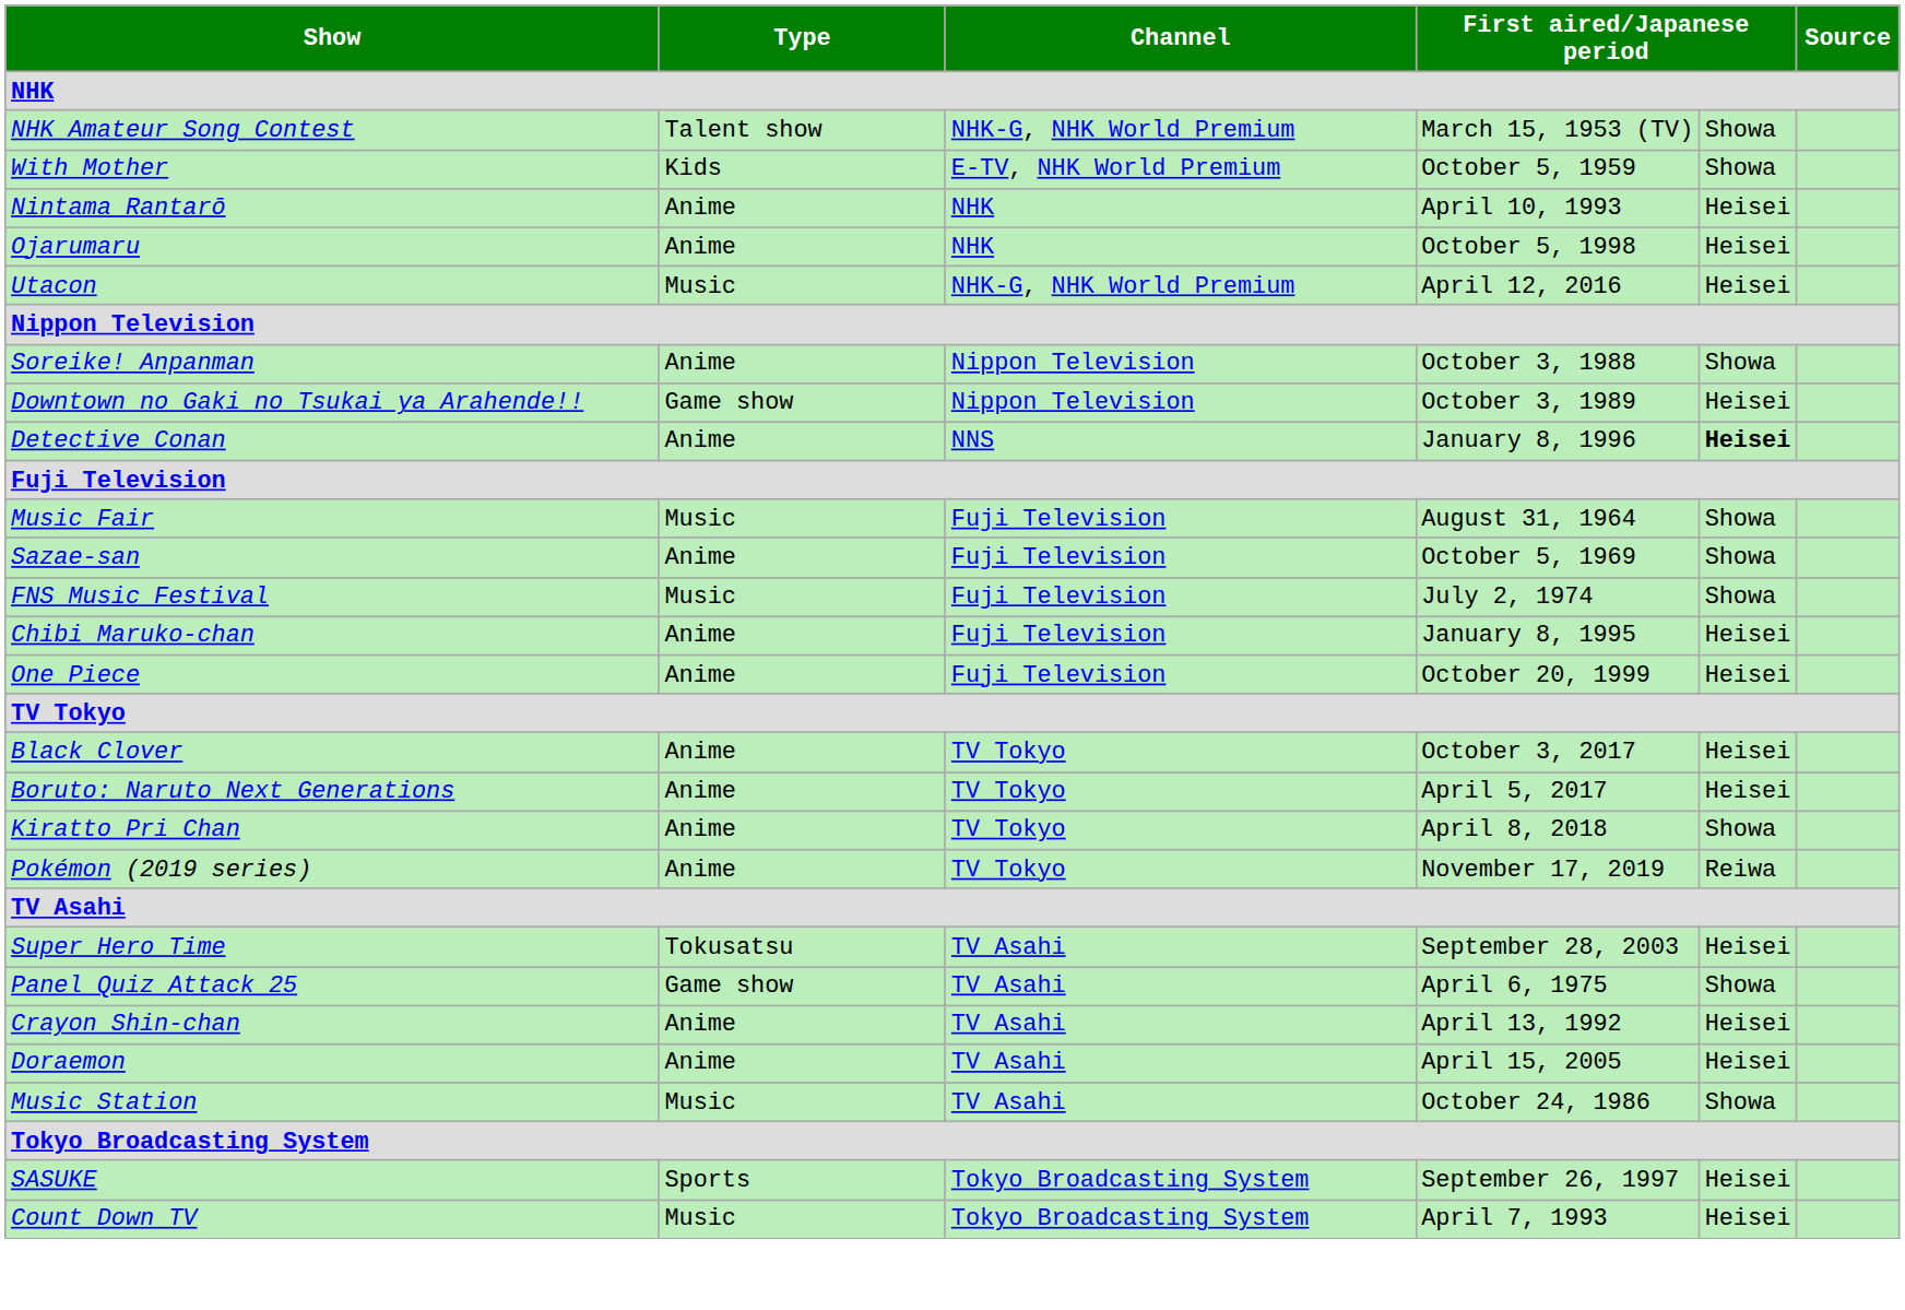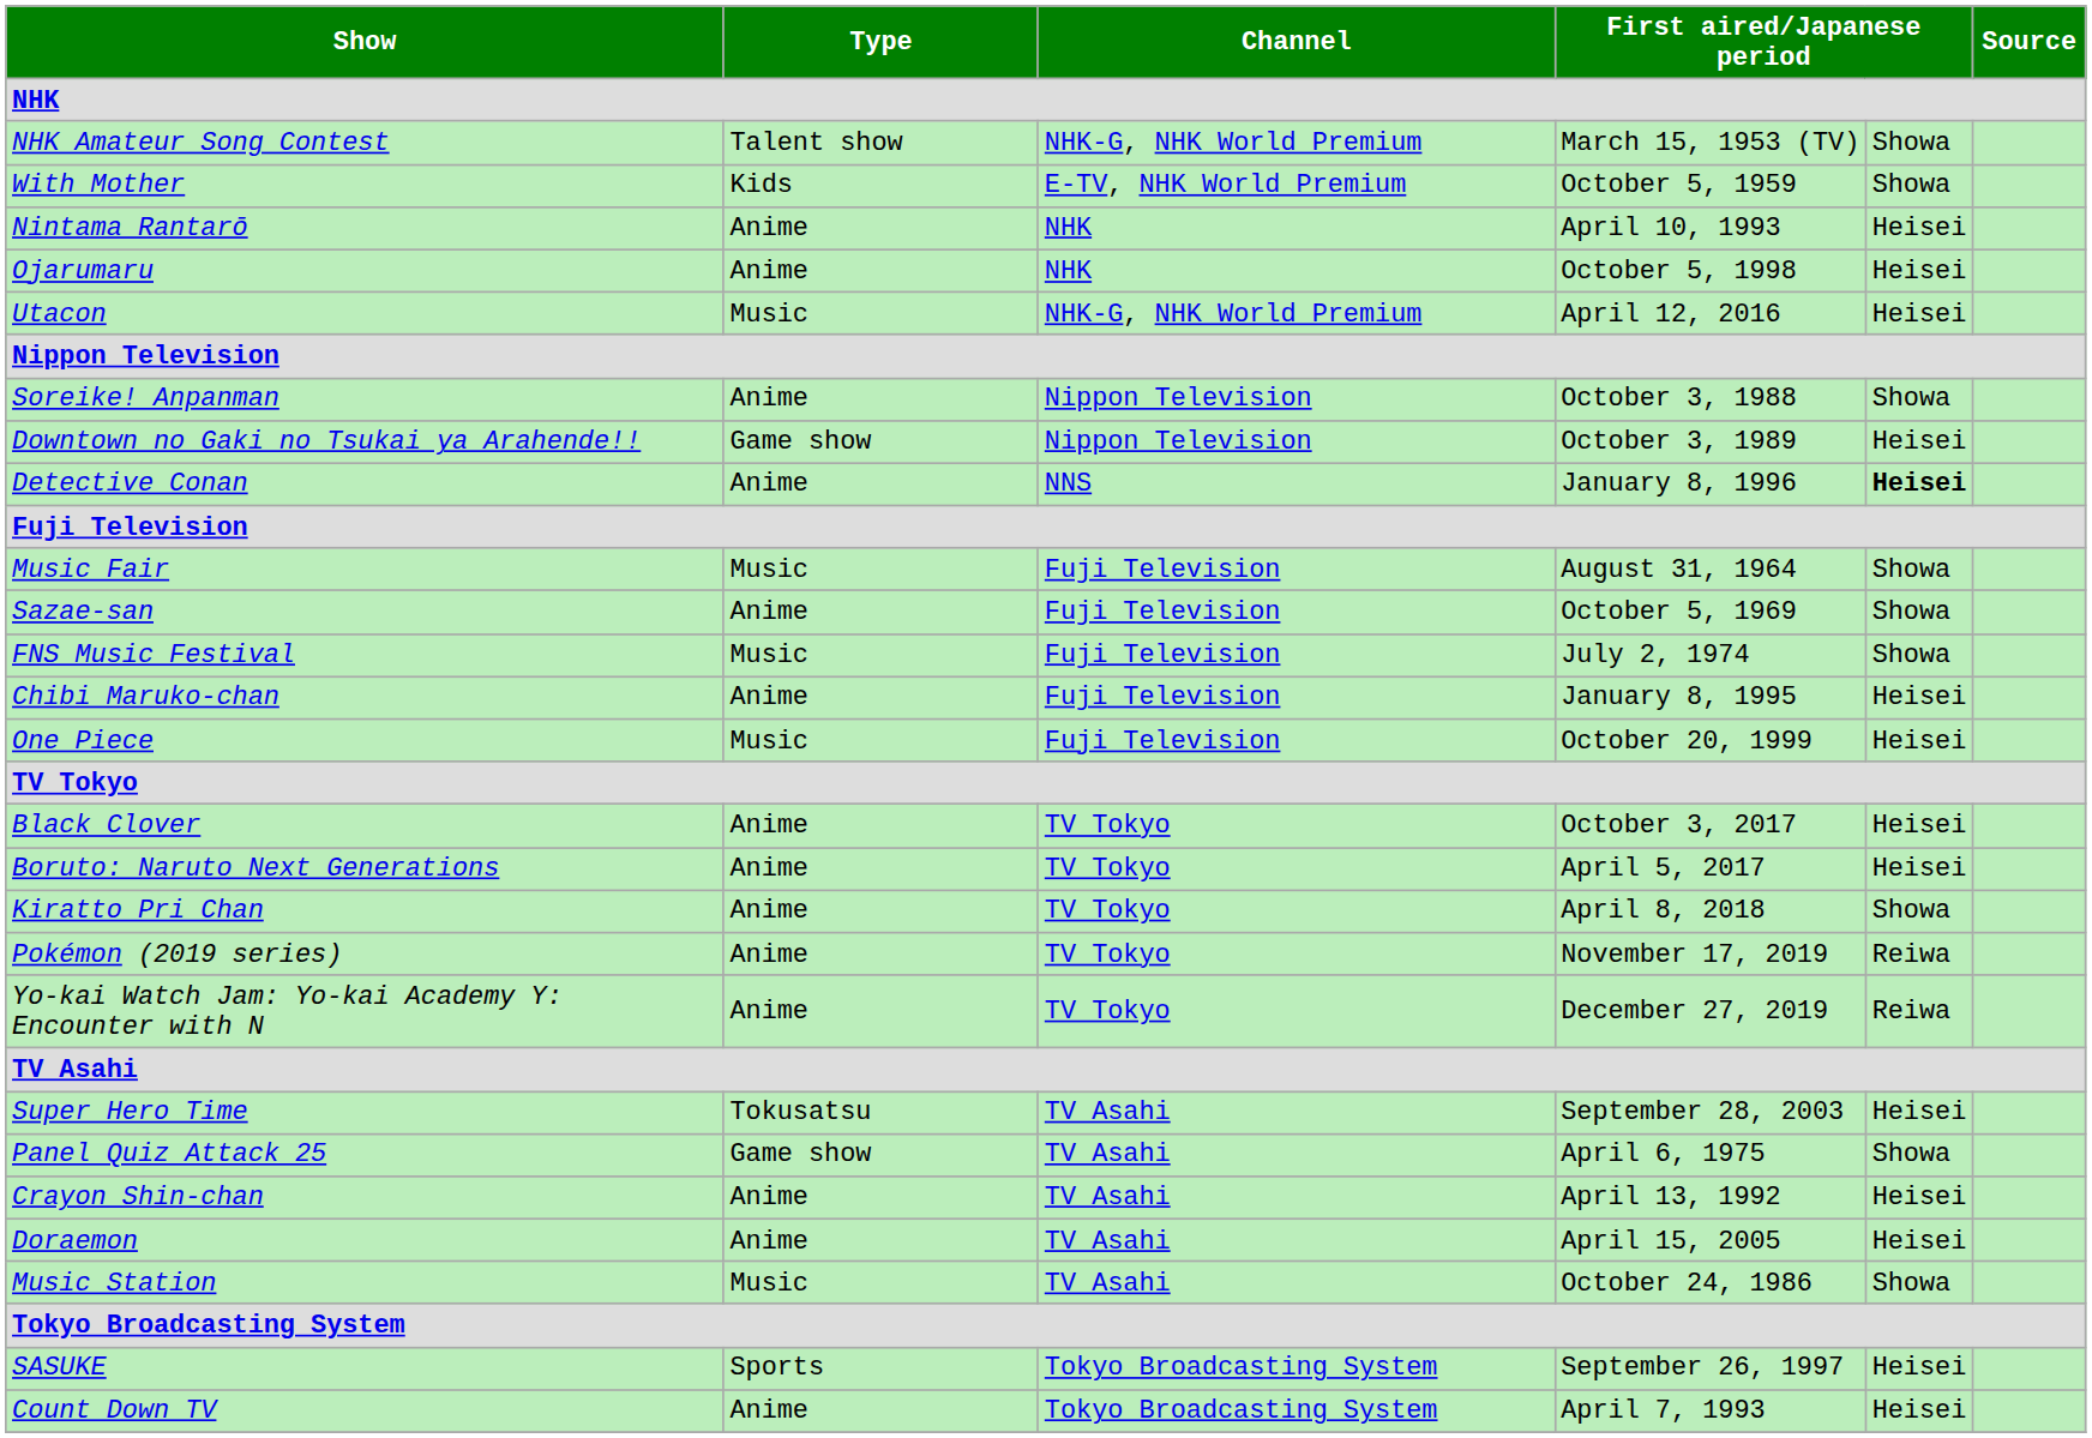One Piece | Type: Anime -> Music
+ row: Yo-kai Watch Jam: Yo-kai Academy Y: Encounter with N | Anime | TV Tokyo | December 27, 2019 | Reiwa
Count Down TV | Type: Music -> Anime
